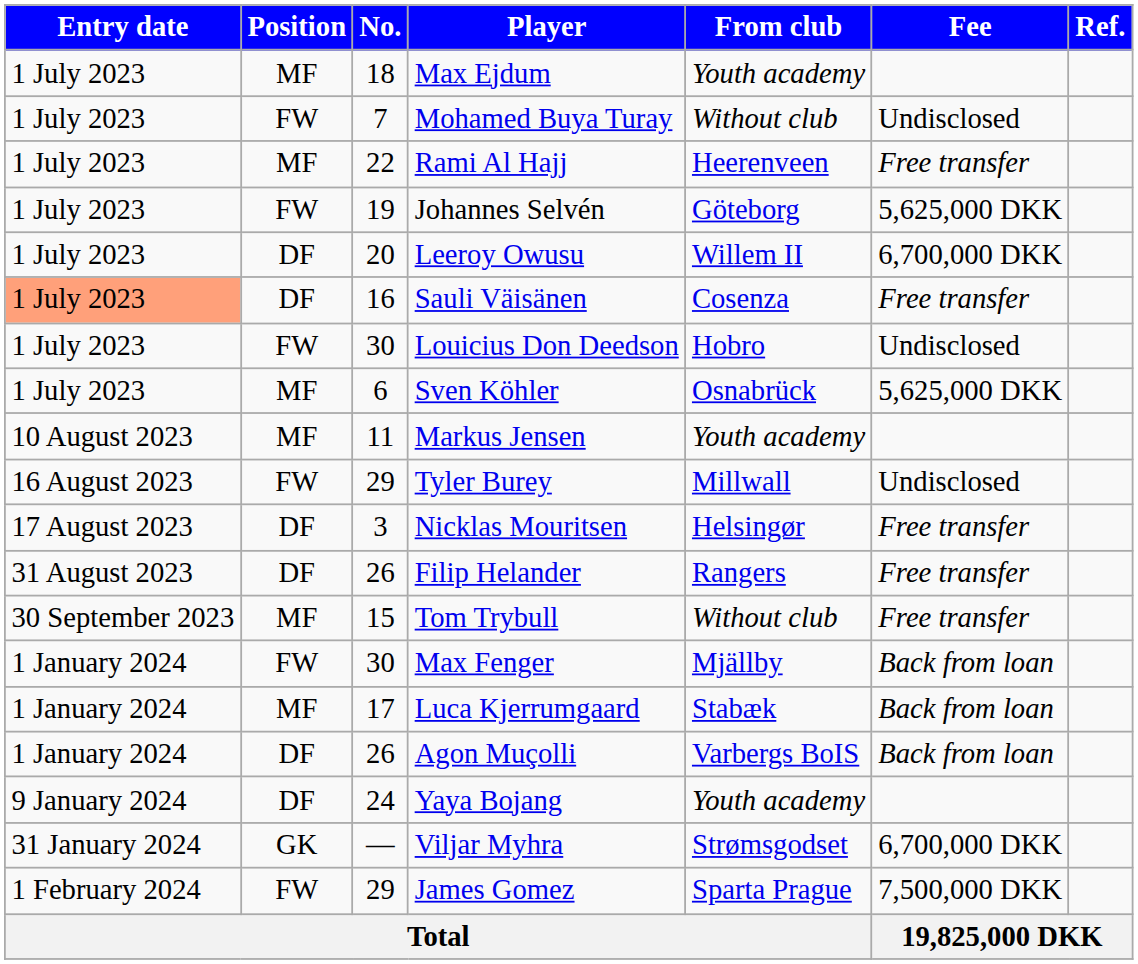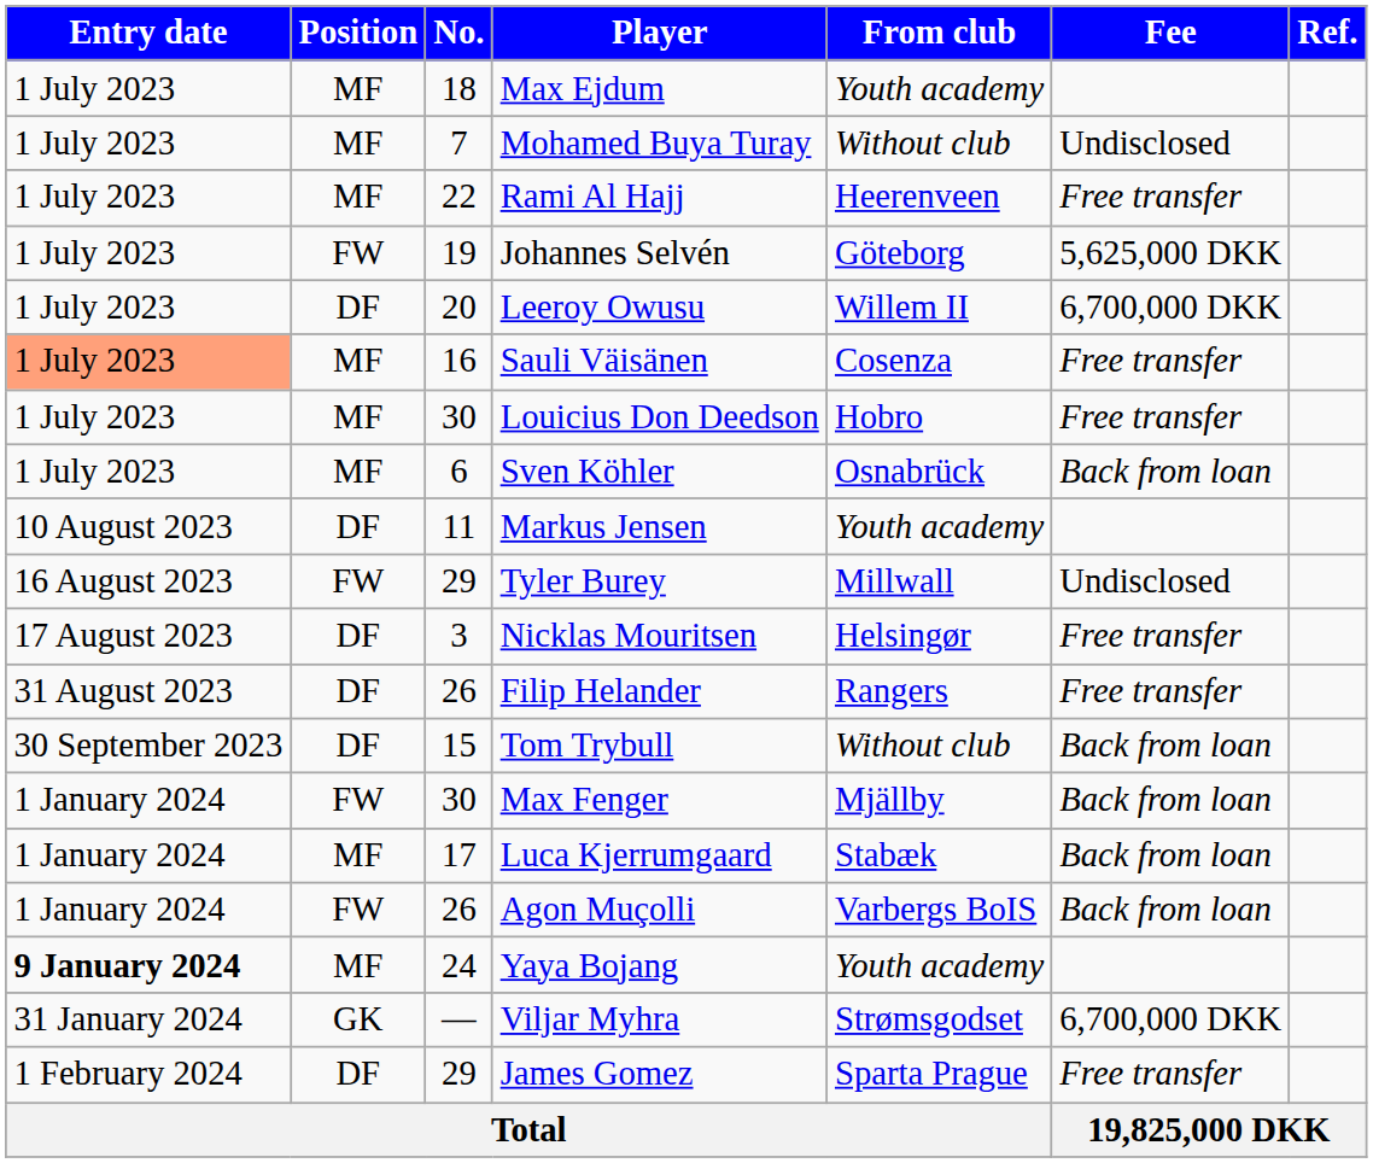Mohamed Buya Turay | Position: FW -> MF
Sauli Väisänen | Position: DF -> MF
Louicius Don Deedson | Position: FW -> MF
Louicius Don Deedson | Fee: Undisclosed -> Free transfer
Sven Köhler | Fee: 5,625,000 DKK -> Back from loan
Markus Jensen | Position: MF -> DF
Tom Trybull | Position: MF -> DF
Tom Trybull | Fee: Free transfer -> Back from loan
Agon Muçolli | Position: DF -> FW
Yaya Bojang | Entry date: normal -> bold
Yaya Bojang | Position: DF -> MF
James Gomez | Position: FW -> DF
James Gomez | Fee: 7,500,000 DKK -> Free transfer
